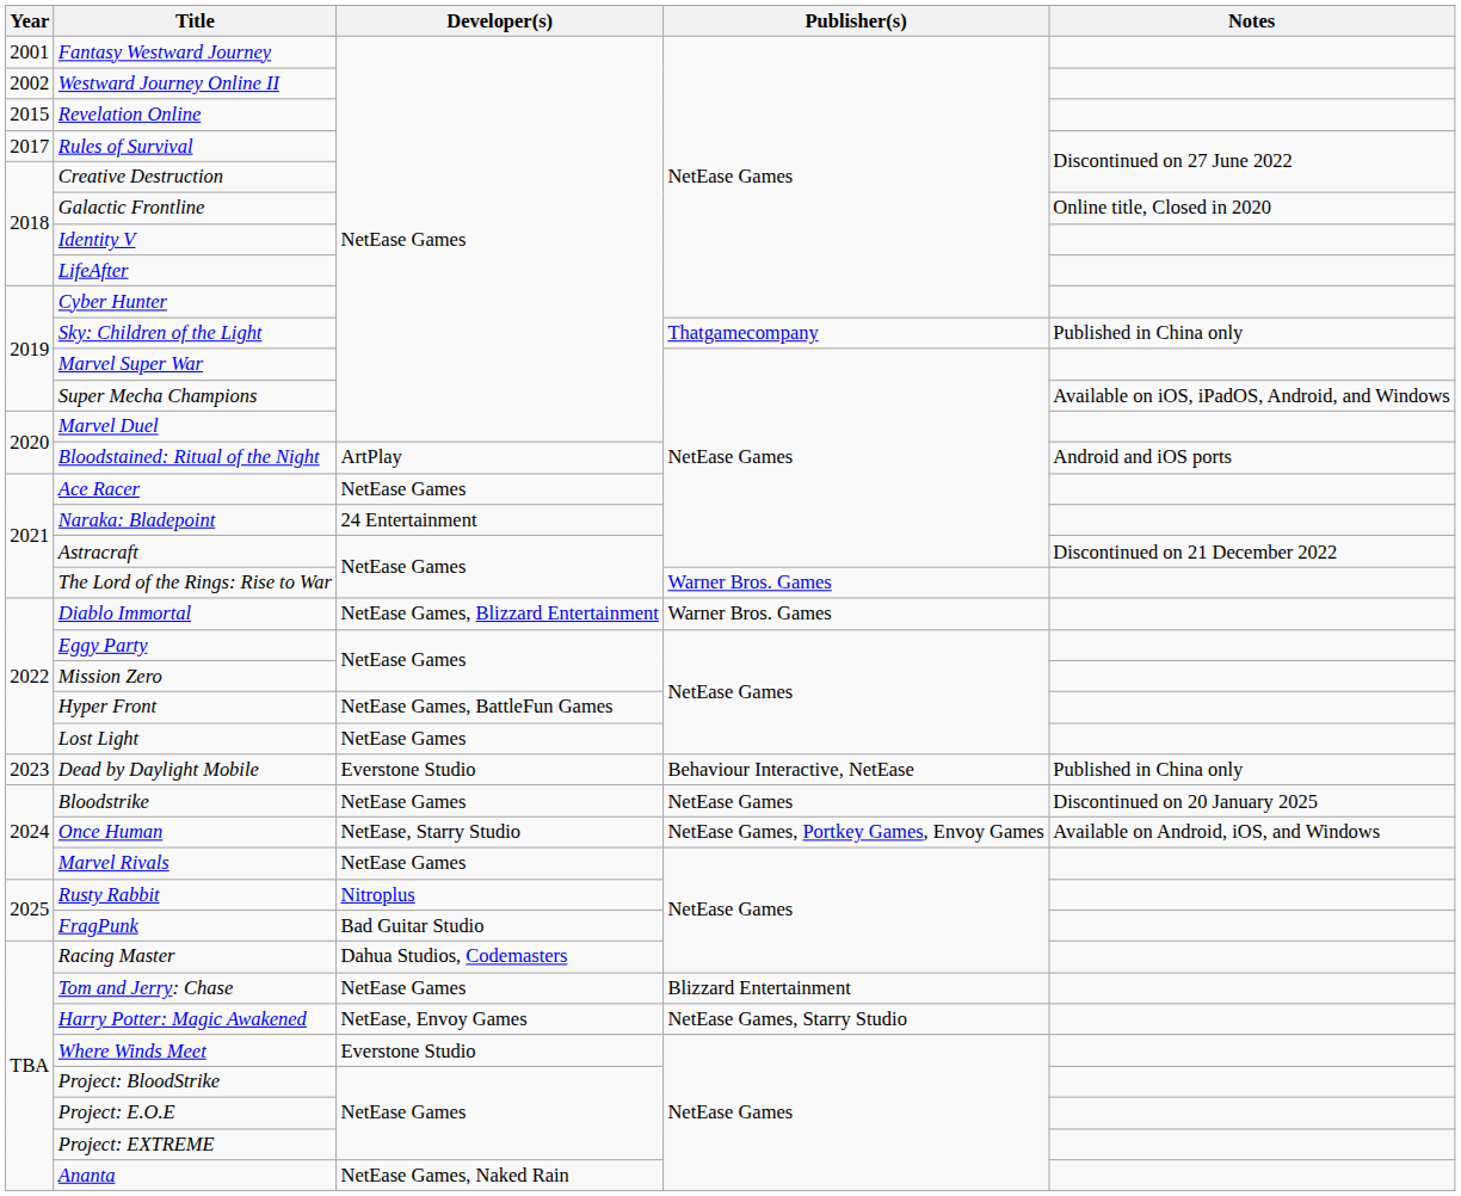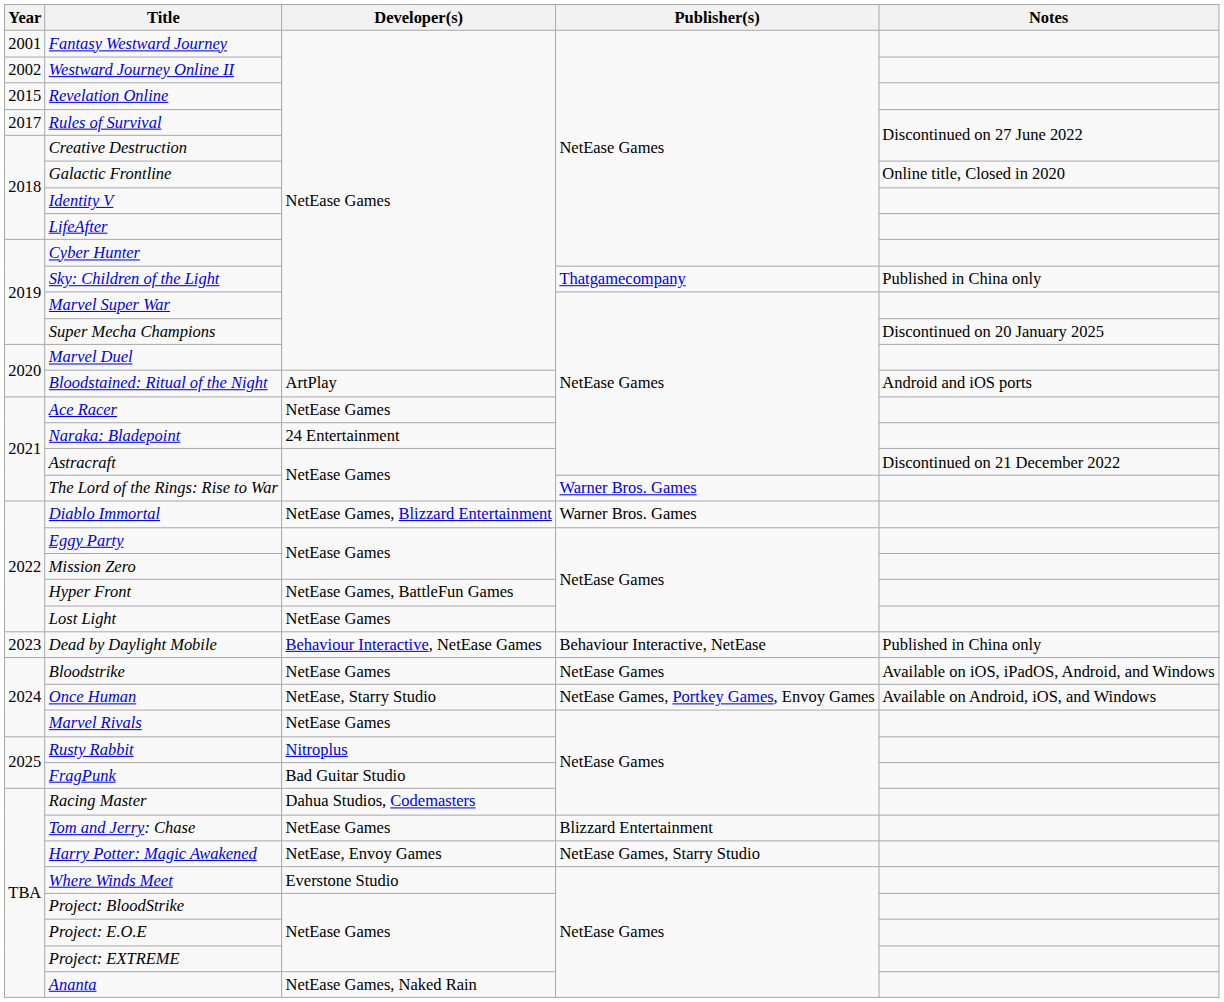Super Mecha Champions | Notes: Available on iOS, iPadOS, Android, and Windows -> Discontinued on 20 January 2025
Dead by Daylight Mobile | Developer(s): Everstone Studio -> Behaviour Interactive, NetEase Games
Bloodstrike | Notes: Discontinued on 20 January 2025 -> Available on iOS, iPadOS, Android, and Windows
